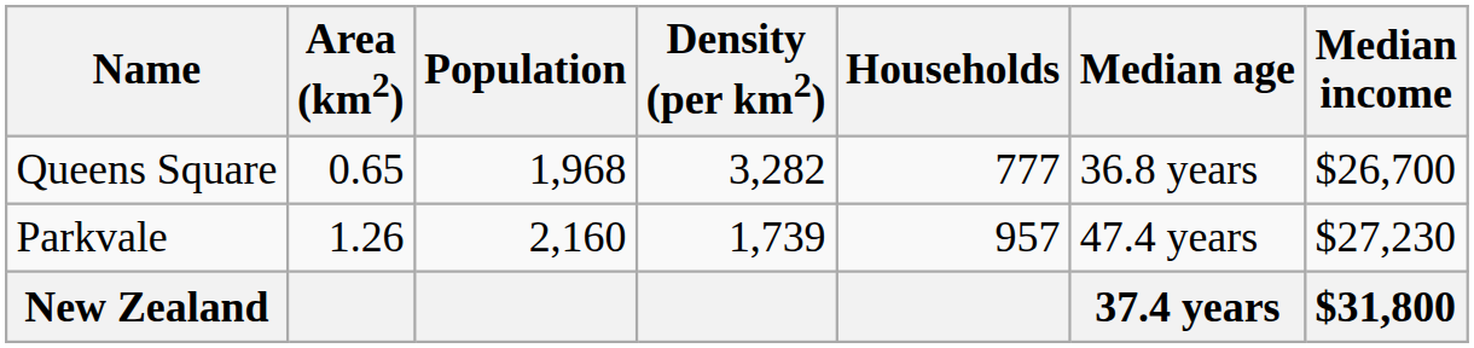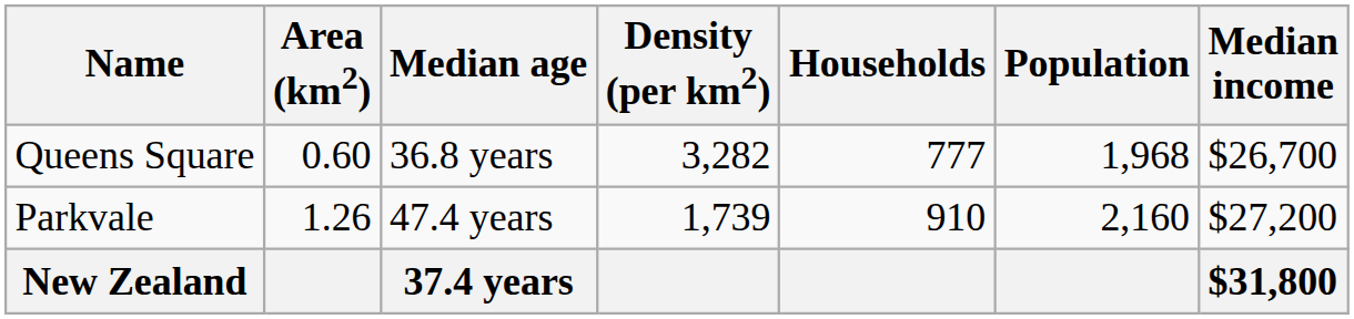columns swapped: Population <-> Median age
Queens Square | Area (km2): 0.65 -> 0.60
Parkvale | Households: 957 -> 910
Parkvale | Median income: $27,230 -> $27,200
